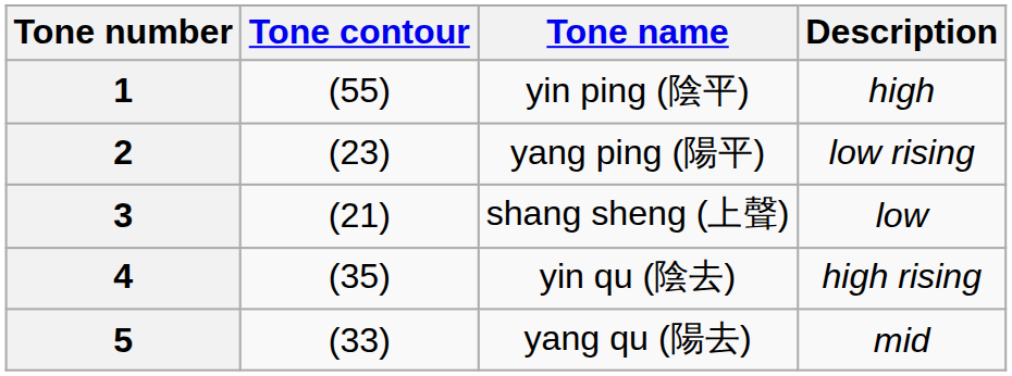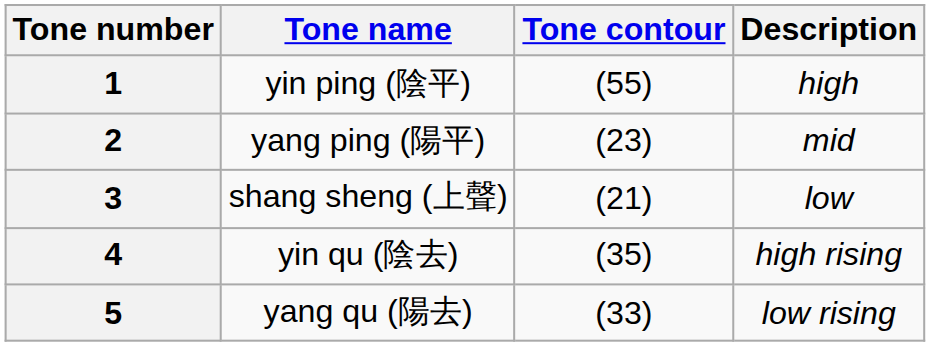columns swapped: Tone name <-> Tone contour
2 | Description: low rising -> mid
5 | Description: mid -> low rising
